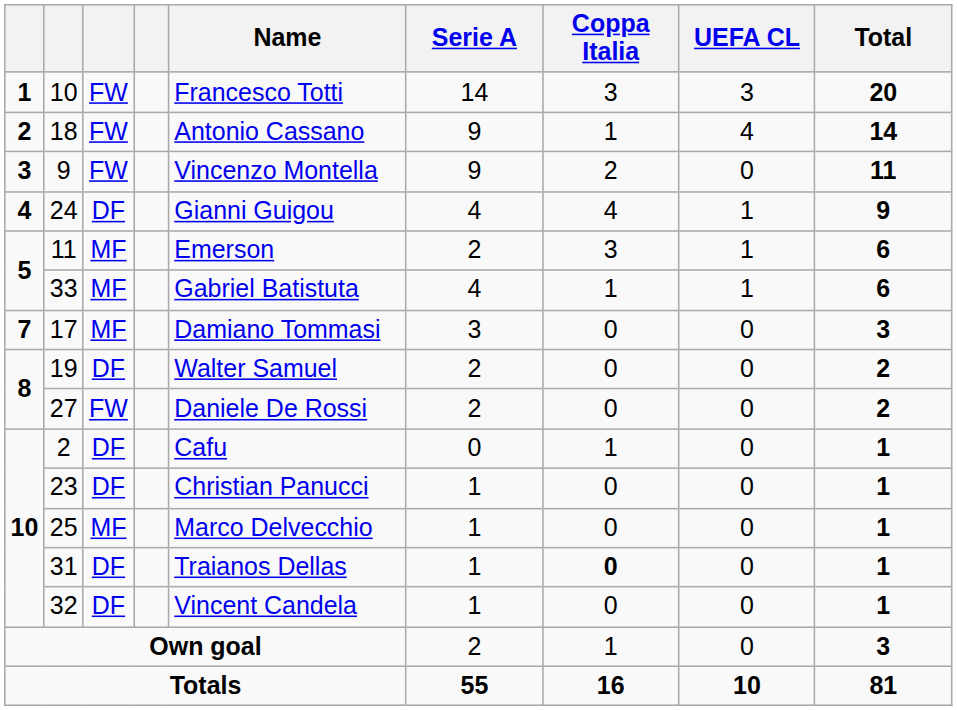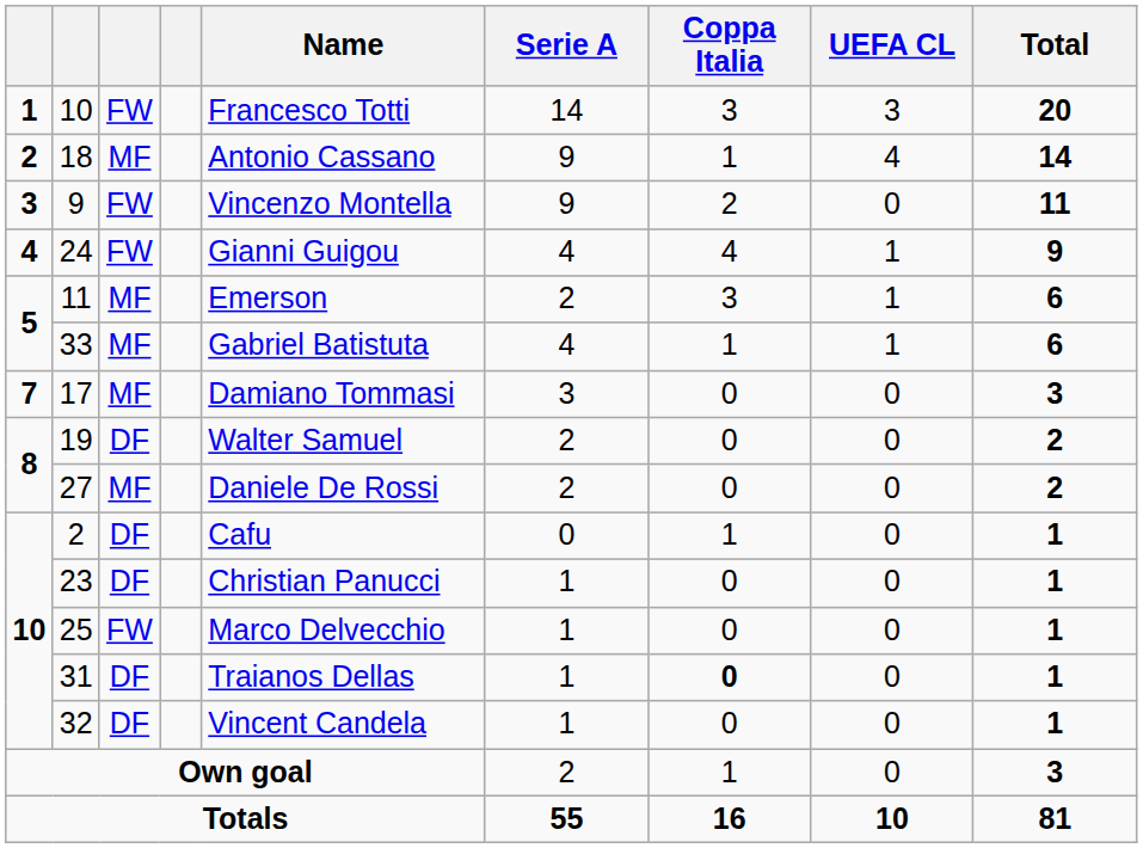18 | column 3: FW -> MF
24 | column 3: DF -> FW
27 | column 3: FW -> MF
25 | column 3: MF -> FW
